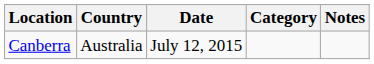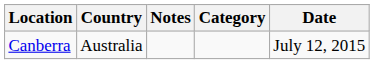columns swapped: Date <-> Notes
